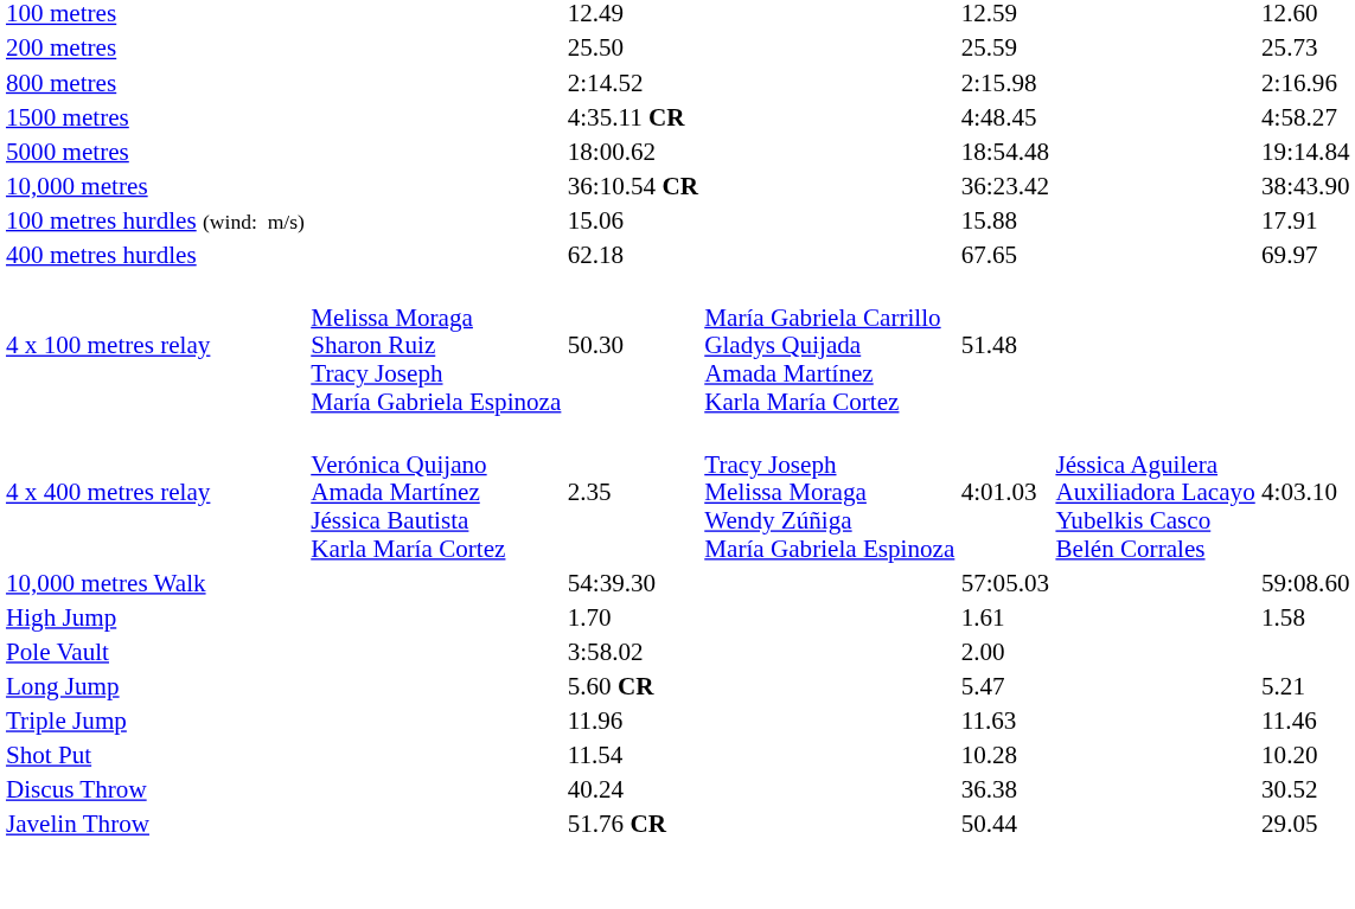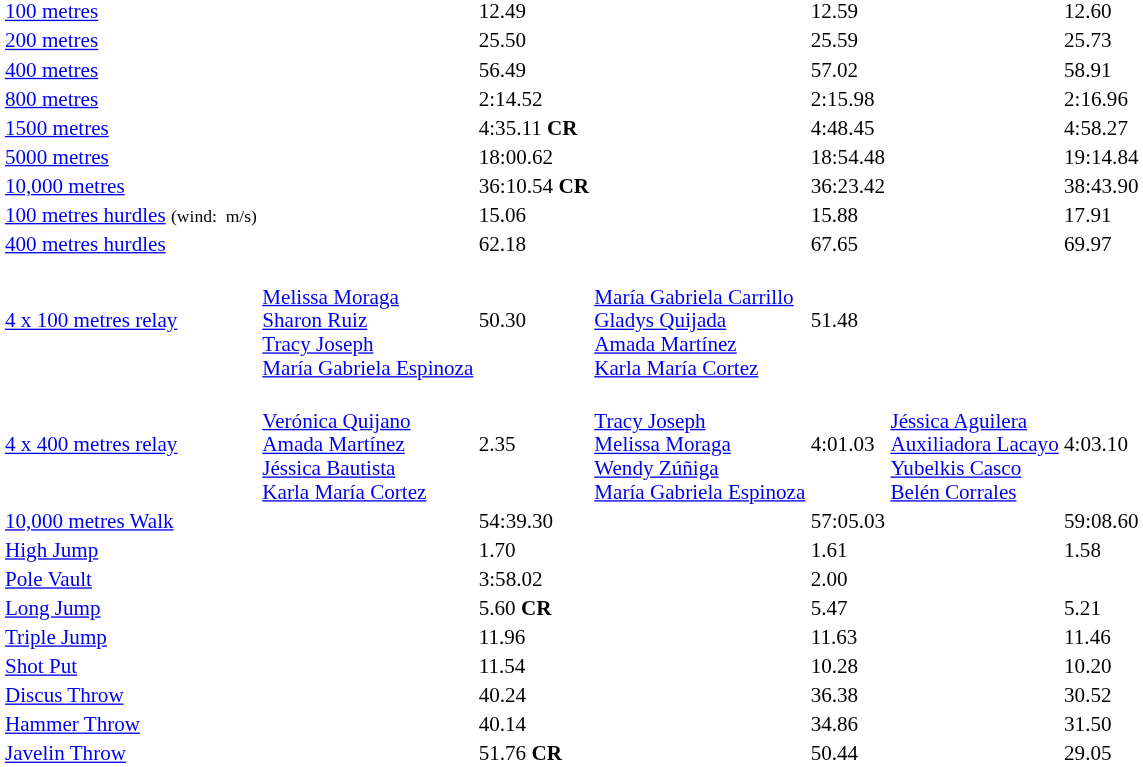+ row: 400 metres | 56.49 | 57.02 | 58.91
+ row: Hammer Throw | 40.14 | 34.86 | 31.50
